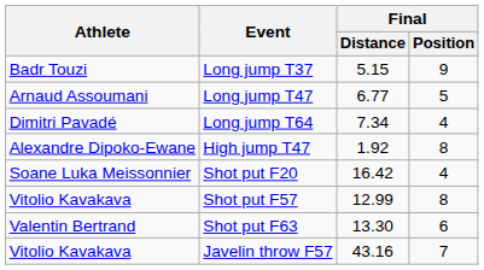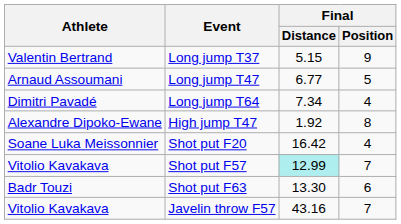Long jump T37 | Athlete: Badr Touzi -> Valentin Bertrand
Shot put F57 | Final / Distance: no background -> paleturquoise background
Shot put F57 | Final / Position: 8 -> 7
Shot put F63 | Athlete: Valentin Bertrand -> Badr Touzi
